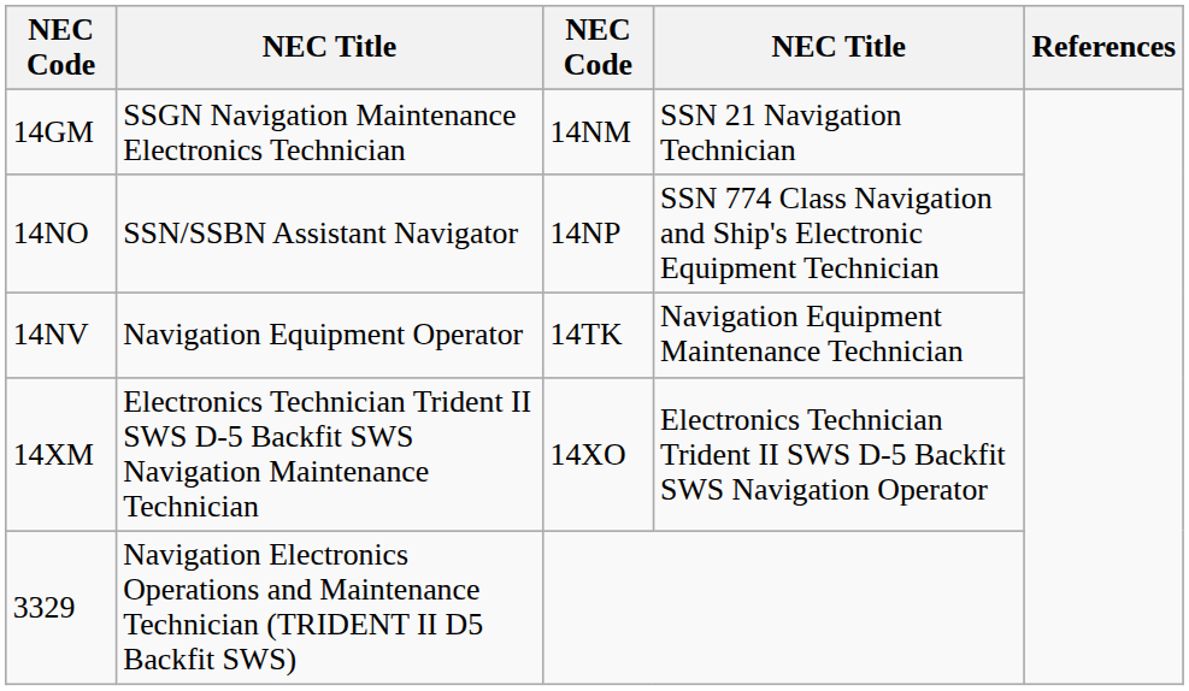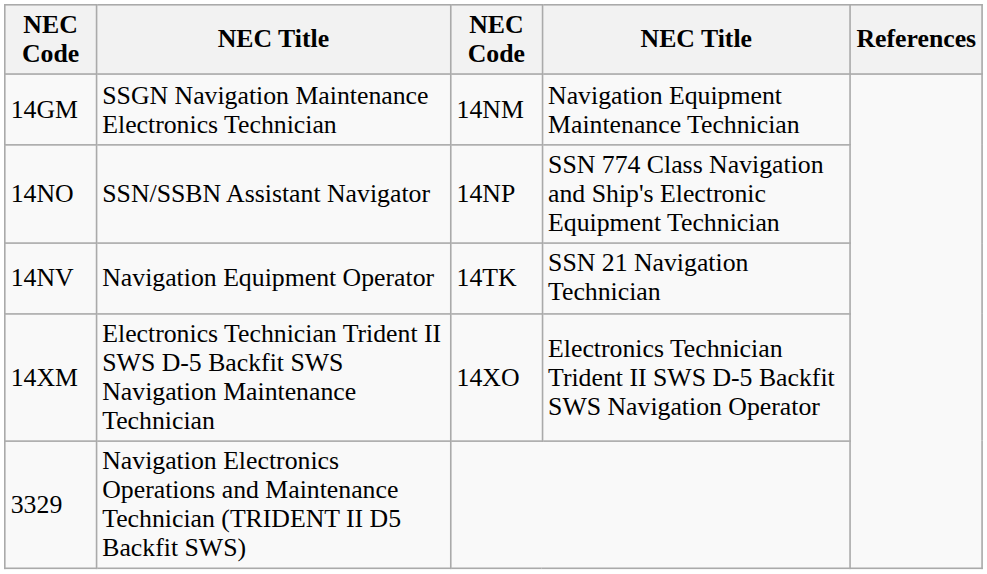14GM | column 4: SSN 21 Navigation Technician -> Navigation Equipment Maintenance Technician
14NV | column 4: Navigation Equipment Maintenance Technician -> SSN 21 Navigation Technician
